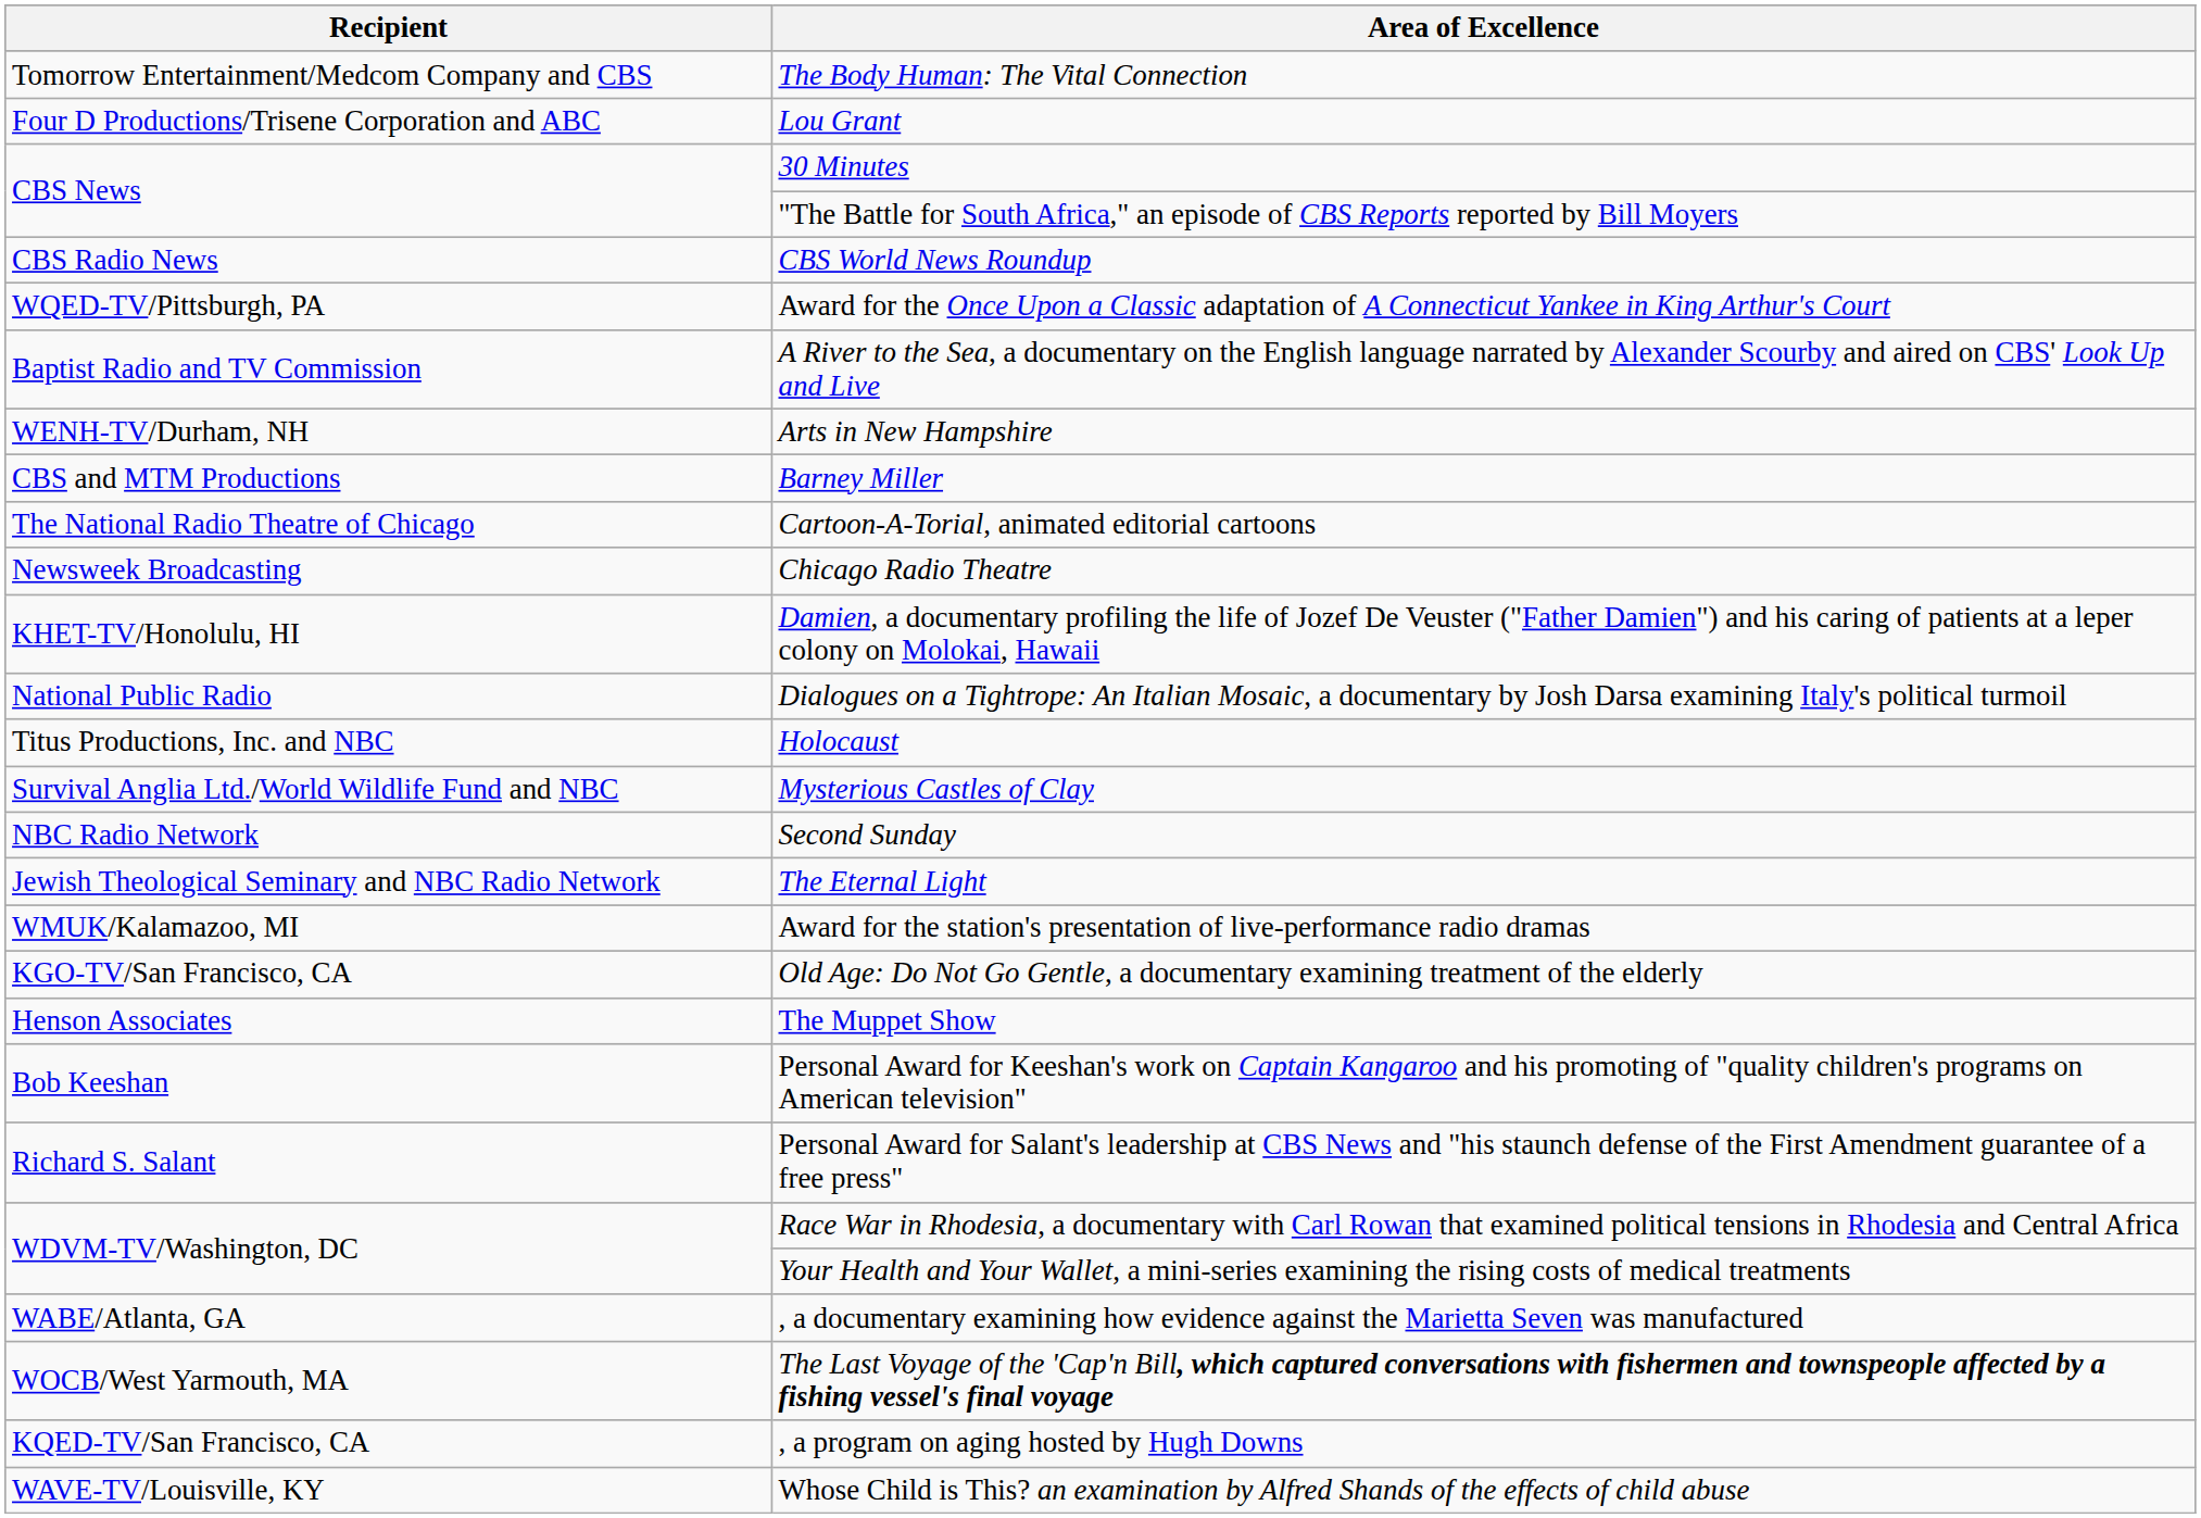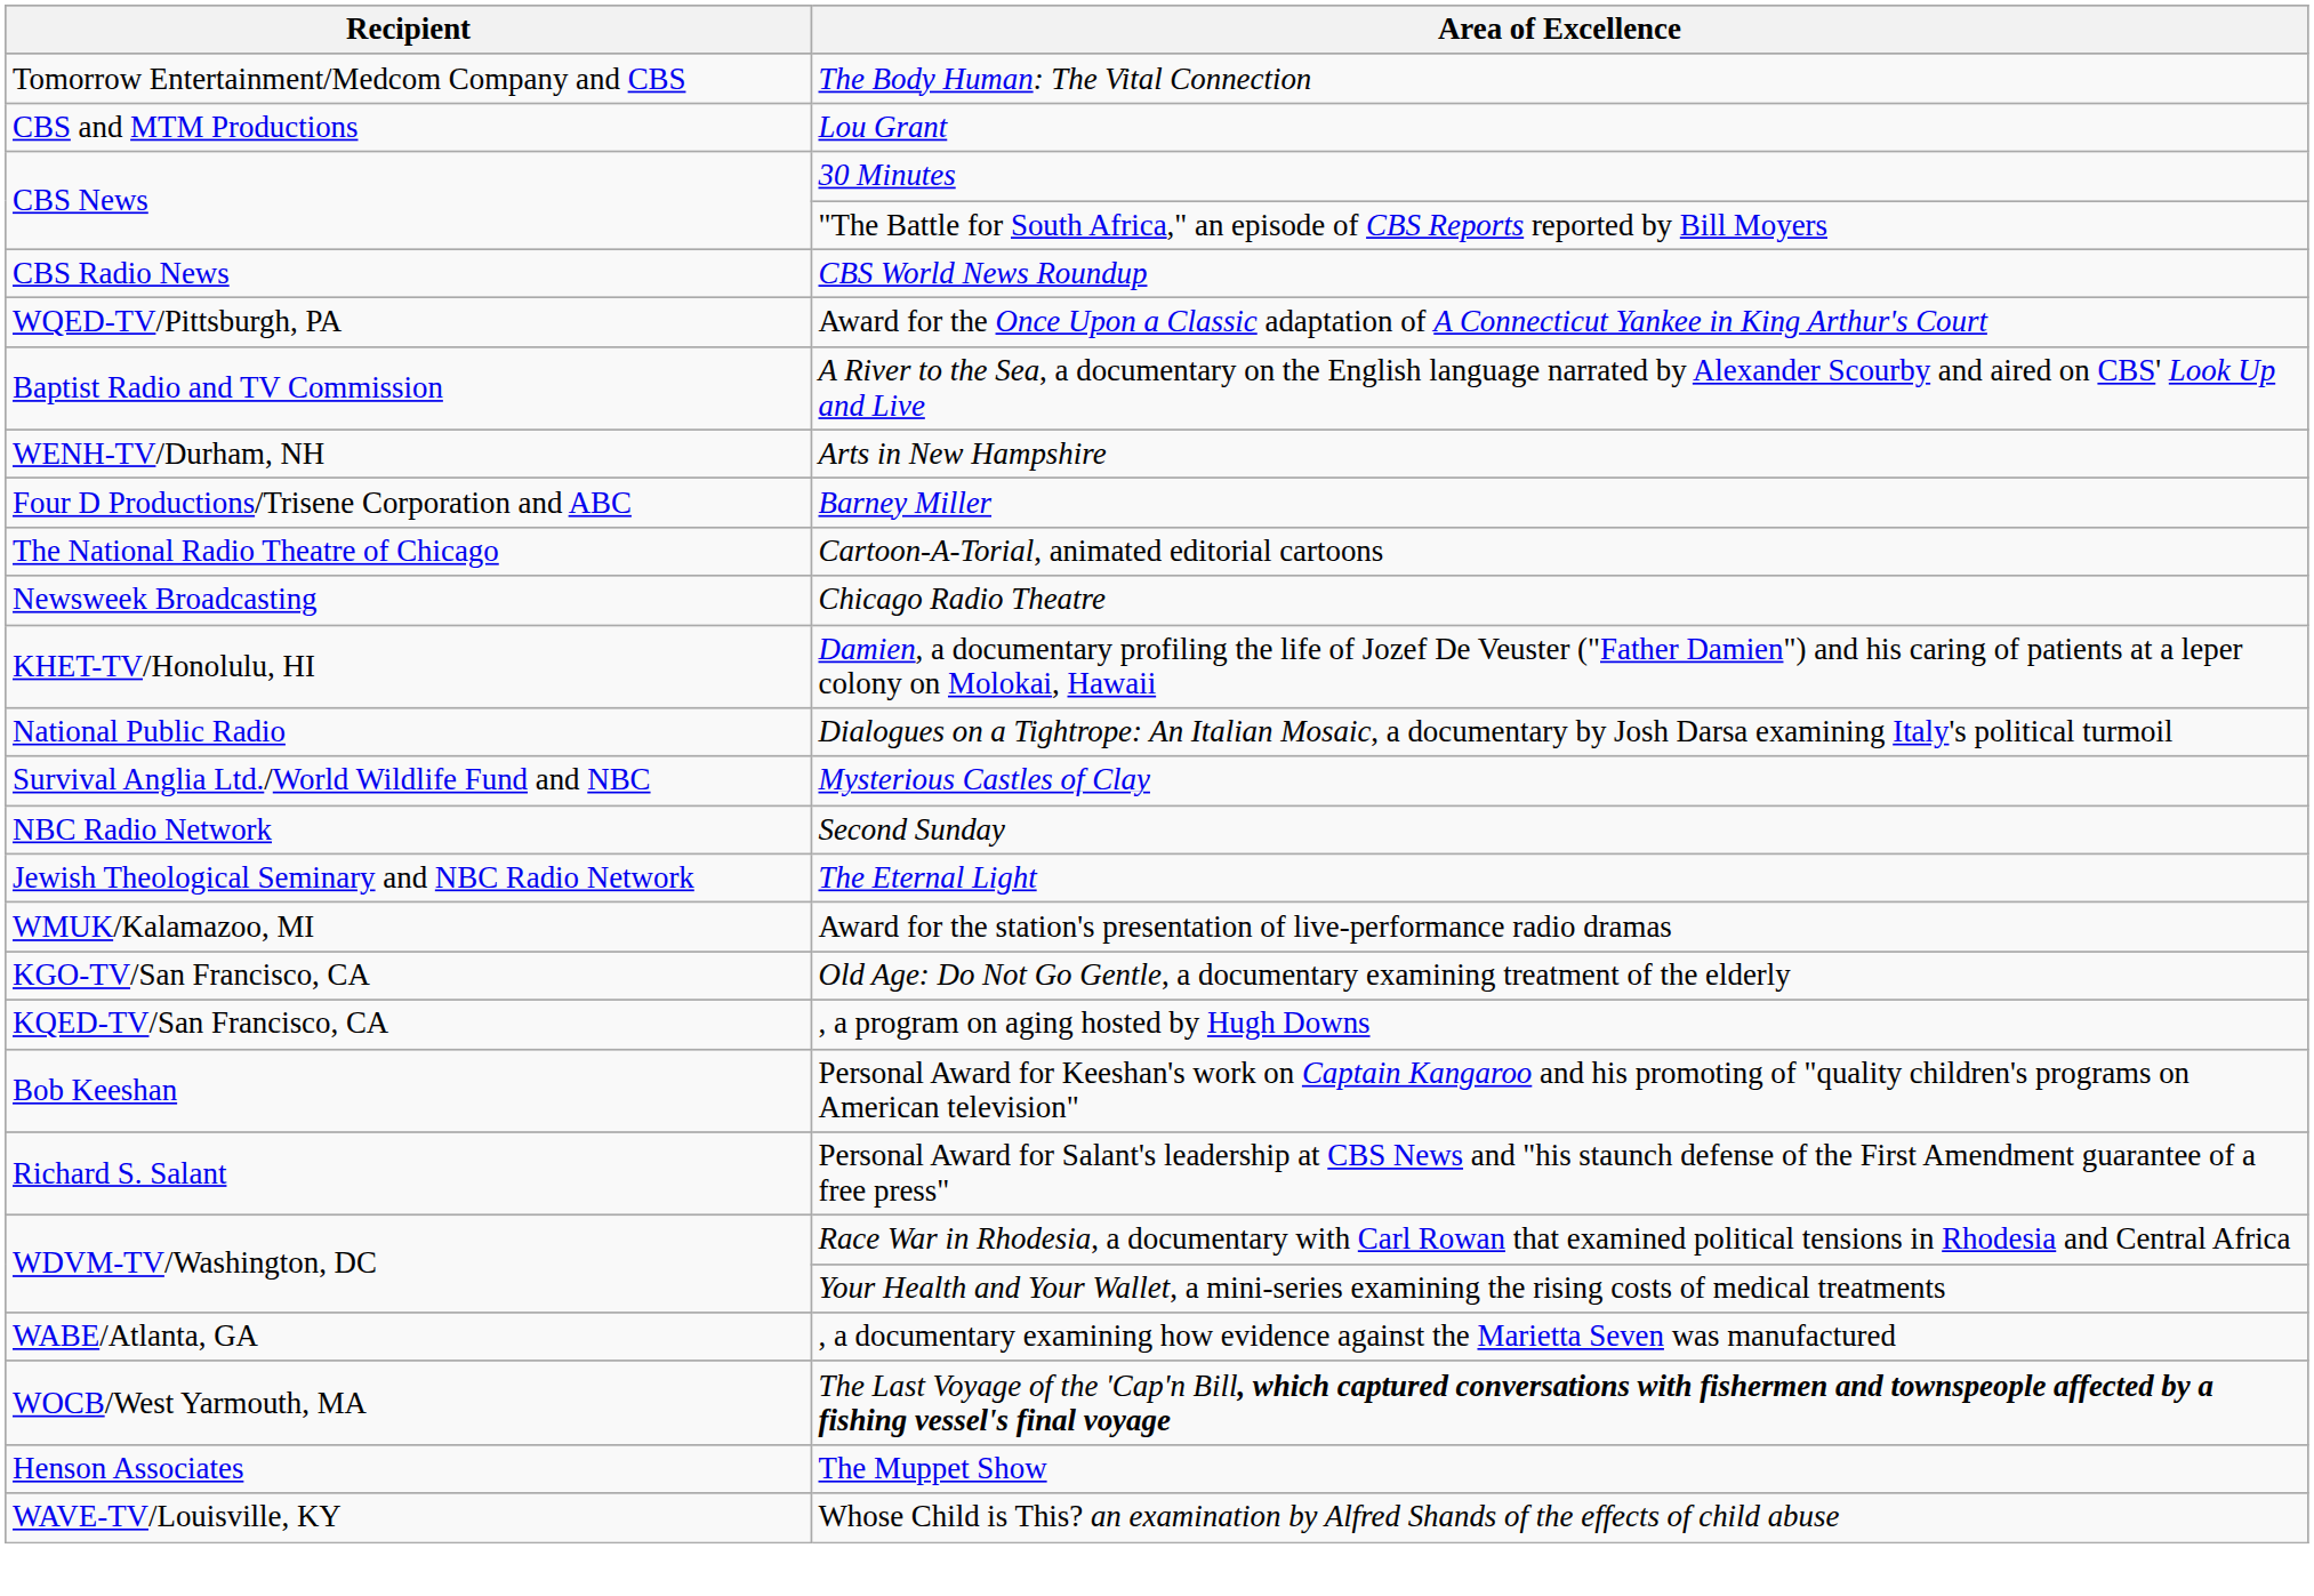Lou Grant | Recipient: Four D Productions/Trisene Corporation and ABC -> CBS and MTM Productions
Barney Miller | Recipient: CBS and MTM Productions -> Four D Productions/Trisene Corporation and ABC
- row: Titus Productions, Inc. and NBC | Holocaust
rows swapped: , a program on aging hosted by Hugh Downs <-> The Muppet Show
